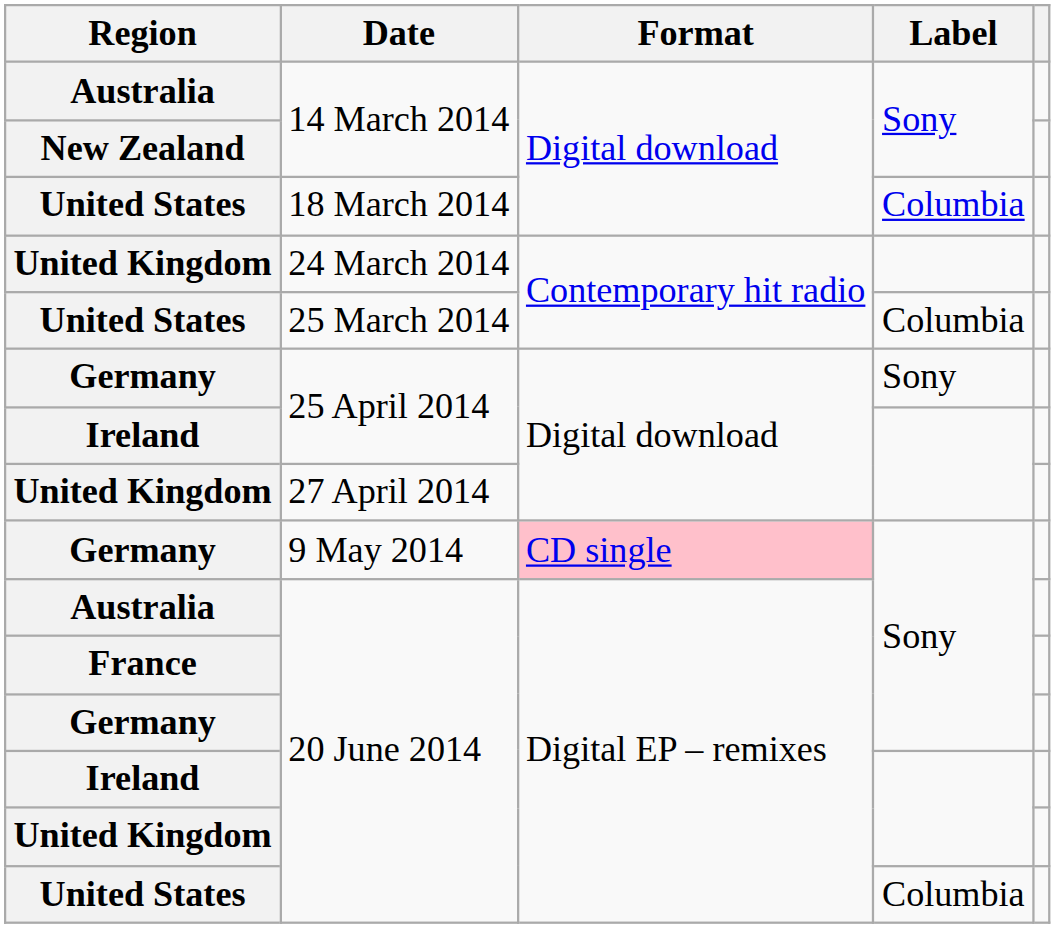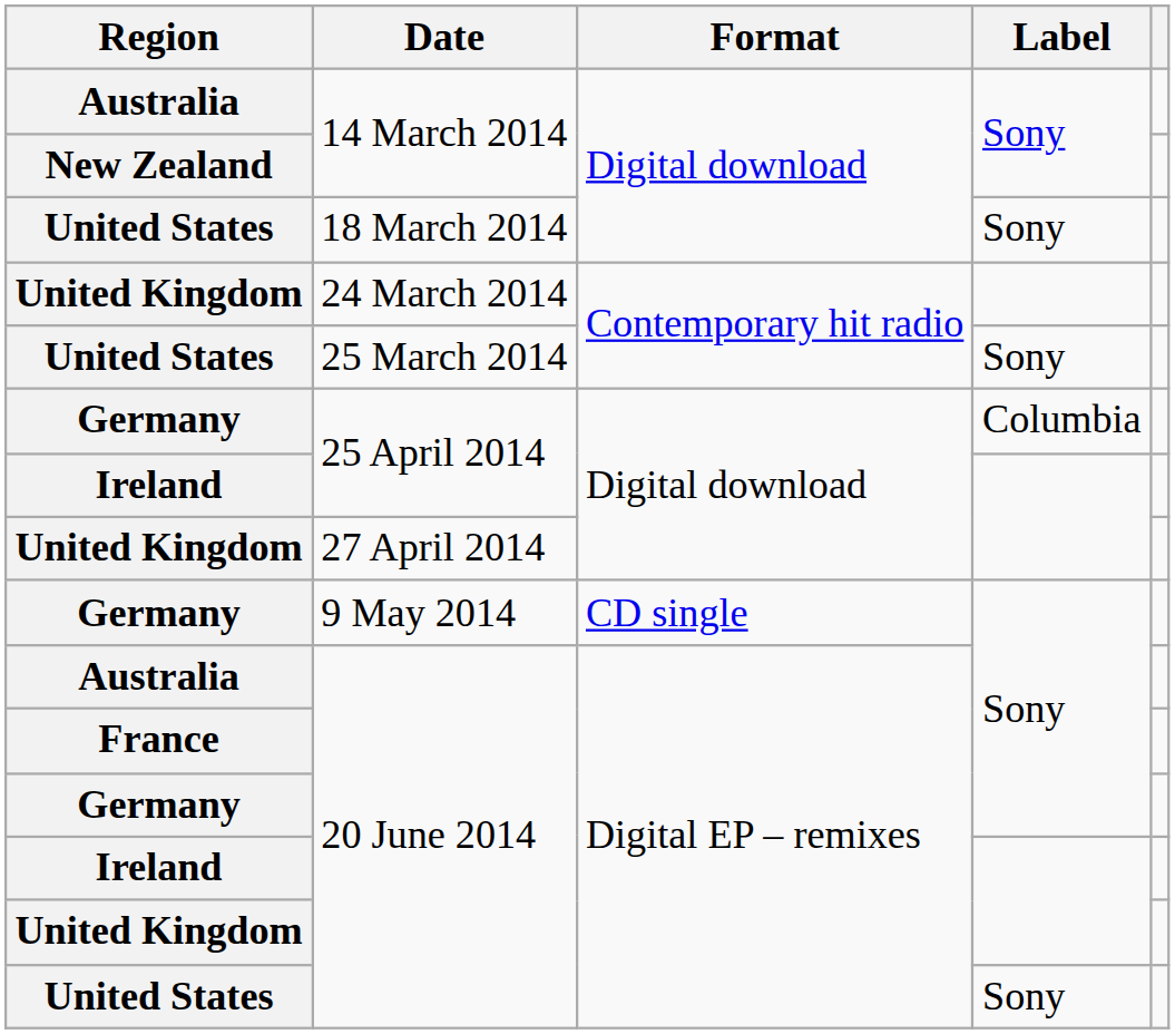18 March 2014 | Label: Columbia -> Sony
25 March 2014 | Label: Columbia -> Sony
Germany / 25 April 2014 | Label: Sony -> Columbia
9 May 2014 | Format: pink background -> no background
United States / 20 June 2014 | Label: Columbia -> Sony
